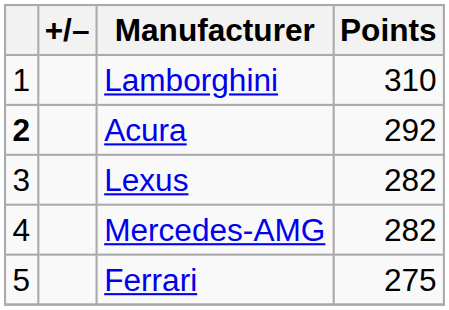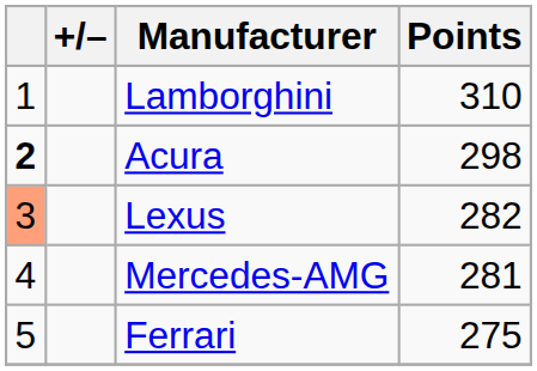Acura | Points: 292 -> 298
Lexus | column 1: no background -> lightsalmon background
Mercedes-AMG | Points: 282 -> 281
